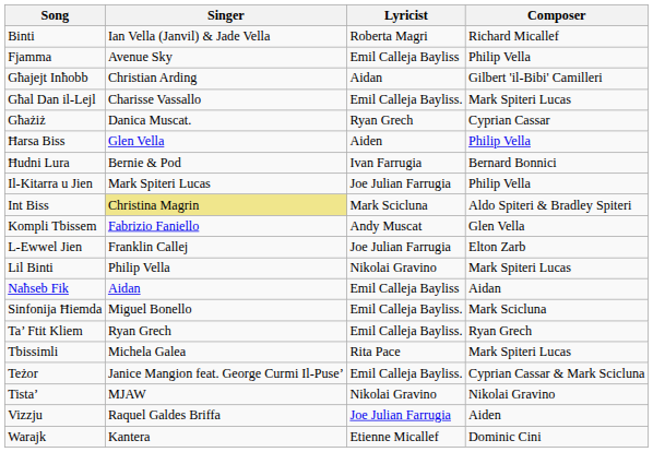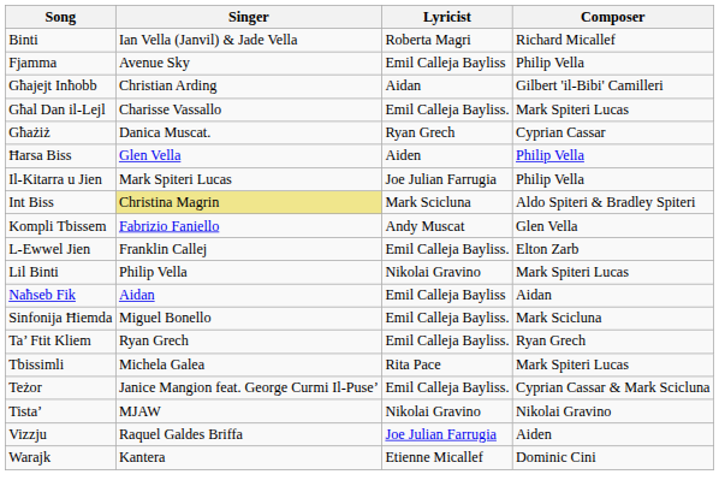- row: Ħudni Lura | Bernie & Pod | Ivan Farrugia | Bernard Bonnici
L-Ewwel Jien | Lyricist: Joe Julian Farrugia -> Emil Calleja Bayliss.
